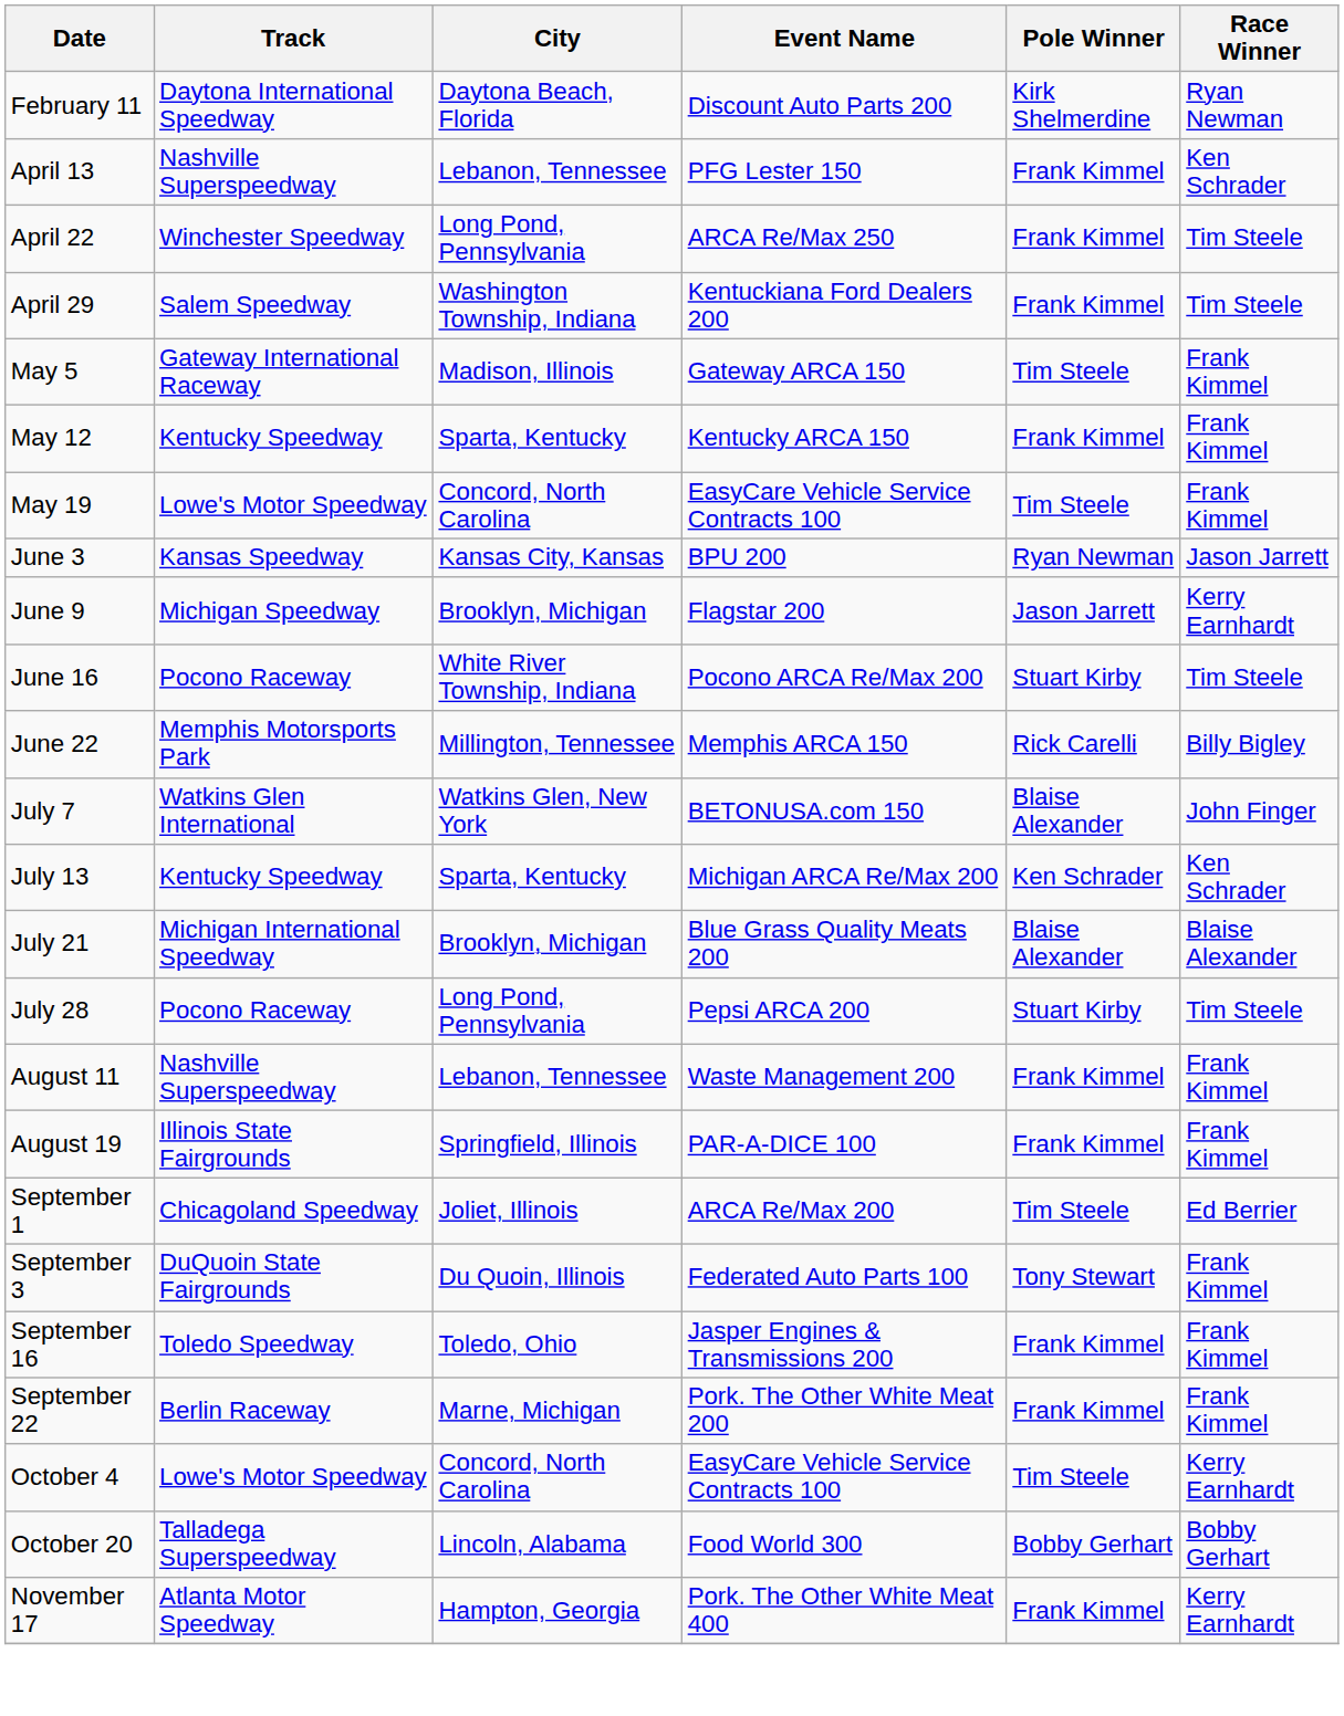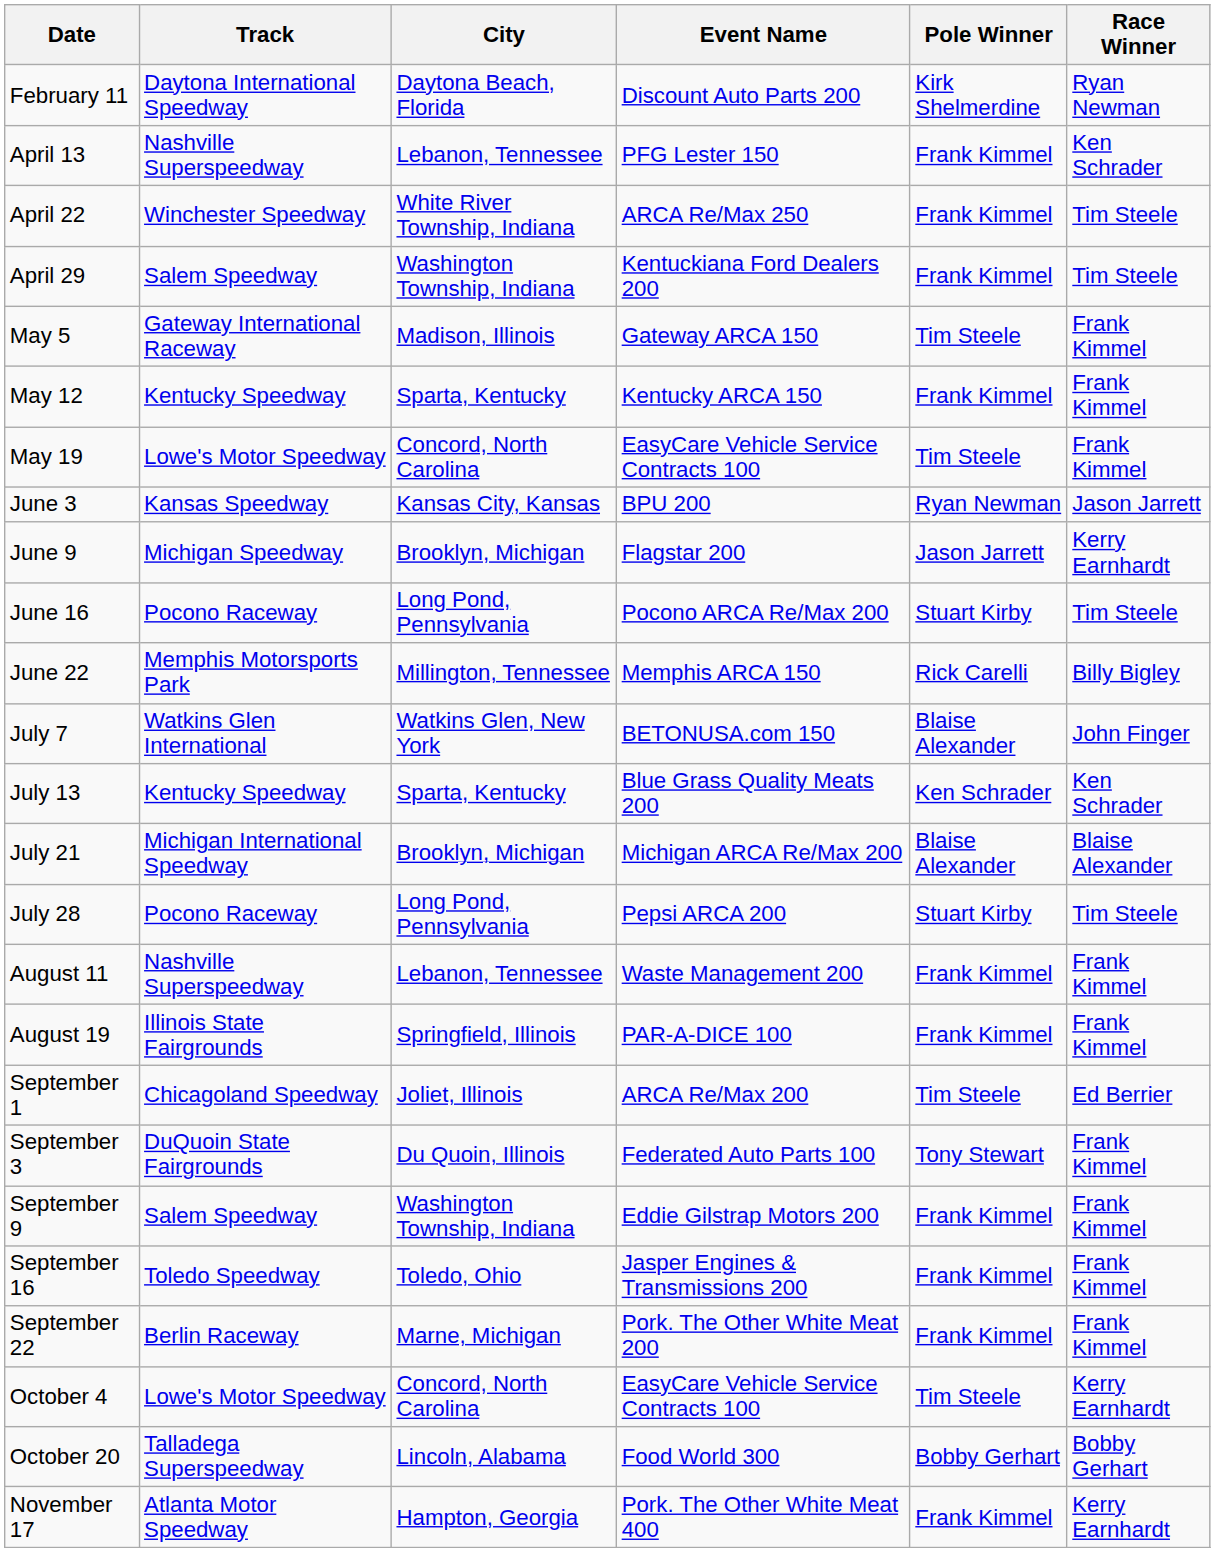April 22 | City: Long Pond, Pennsylvania -> White River Township, Indiana
June 16 | City: White River Township, Indiana -> Long Pond, Pennsylvania
July 13 | Event Name: Michigan ARCA Re/Max 200 -> Blue Grass Quality Meats 200
July 21 | Event Name: Blue Grass Quality Meats 200 -> Michigan ARCA Re/Max 200
+ row: September 9 | Salem Speedway | Washington Township, Indiana | Eddie Gilstrap Motors 200 | Frank Kimmel | Frank Kimmel
